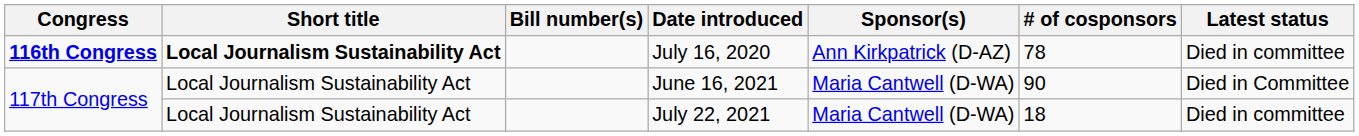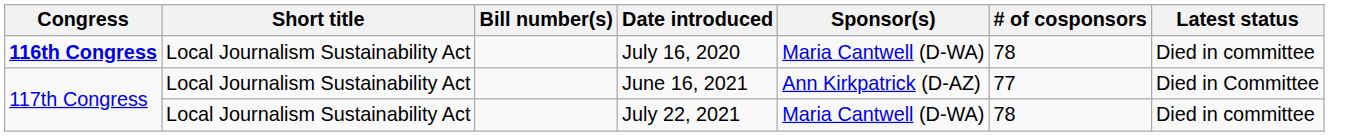July 16, 2020 | Short title: bold -> normal
July 16, 2020 | Sponsor(s): Ann Kirkpatrick (D-AZ) -> Maria Cantwell (D-WA)
June 16, 2021 | Sponsor(s): Maria Cantwell (D-WA) -> Ann Kirkpatrick (D-AZ)
June 16, 2021 | # of cosponsors: 90 -> 77
July 22, 2021 | # of cosponsors: 18 -> 78
